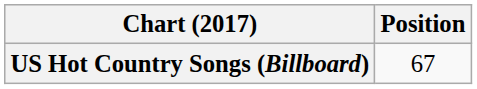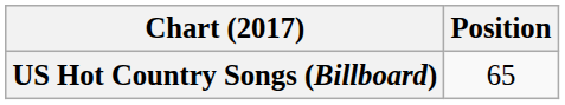US Hot Country Songs (Billboard) | Position: 67 -> 65
